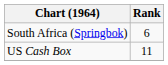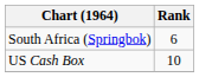US Cash Box | Rank: 11 -> 10
